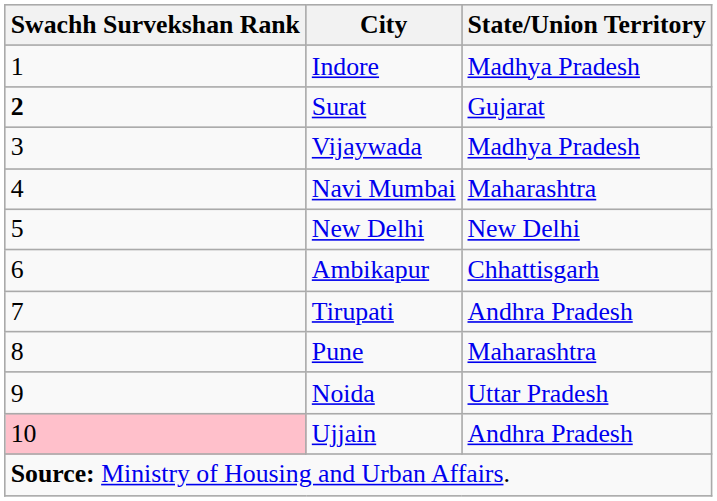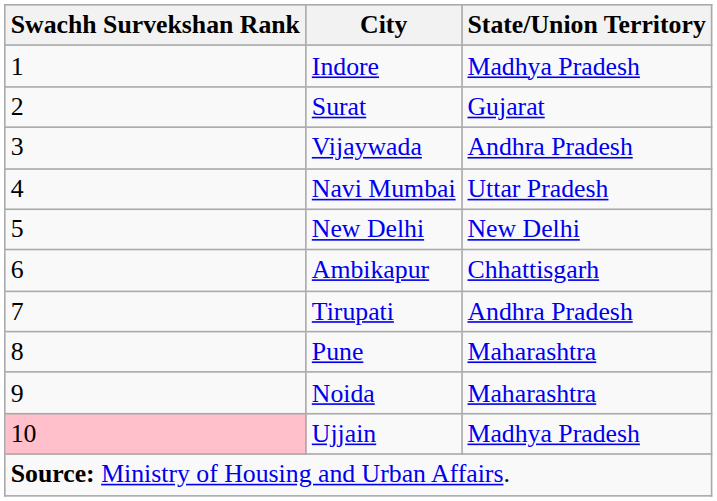Surat | Swachh Survekshan Rank: bold -> normal
Vijaywada | State/Union Territory: Madhya Pradesh -> Andhra Pradesh
Navi Mumbai | State/Union Territory: Maharashtra -> Uttar Pradesh
Noida | State/Union Territory: Uttar Pradesh -> Maharashtra
Ujjain | State/Union Territory: Andhra Pradesh -> Madhya Pradesh
